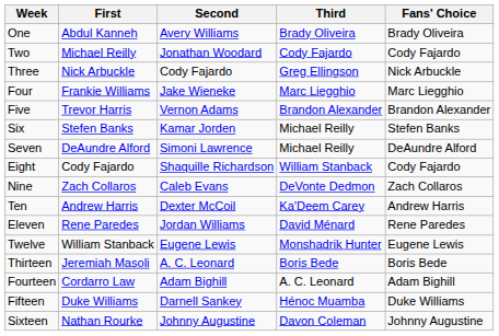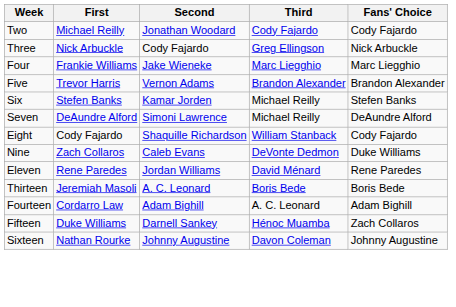- row: One | Abdul Kanneh | Avery Williams | Brady Oliveira | Brady Oliveira
Nine | Fans' Choice: Zach Collaros -> Duke Williams
- row: Ten | Andrew Harris | Dexter McCoil | Ka'Deem Carey | Andrew Harris
- row: Twelve | William Stanback | Eugene Lewis | Monshadrik Hunter | Eugene Lewis
Fifteen | Fans' Choice: Duke Williams -> Zach Collaros
